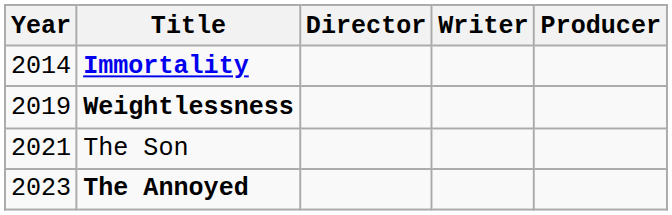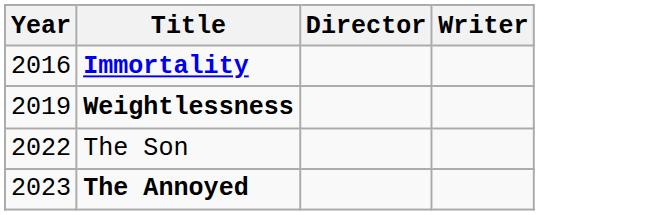- column: Producer
Immortality | Year: 2014 -> 2016
The Son | Year: 2021 -> 2022
